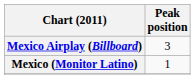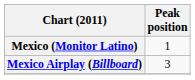rows swapped: Mexico Airplay (Billboard) <-> Mexico (Monitor Latino)
